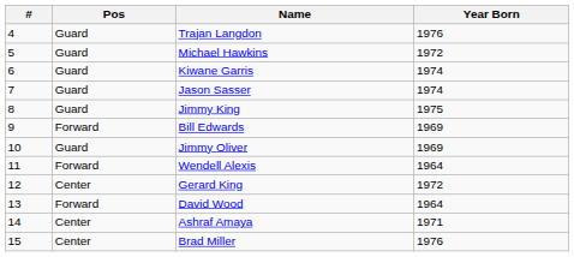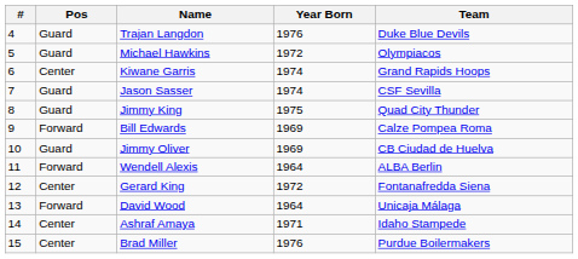+ column: Team | Duke Blue Devils | Olympiacos | Grand Rapids Hoops | CSF Sevilla | Quad City Thunder | Calze Pompea Roma | CB Ciudad de Huelva | ALBA Berlin | Fontanafredda Siena | Unicaja Málaga | Idaho Stampede | Purdue Boilermakers
Kiwane Garris | Pos: Guard -> Center
